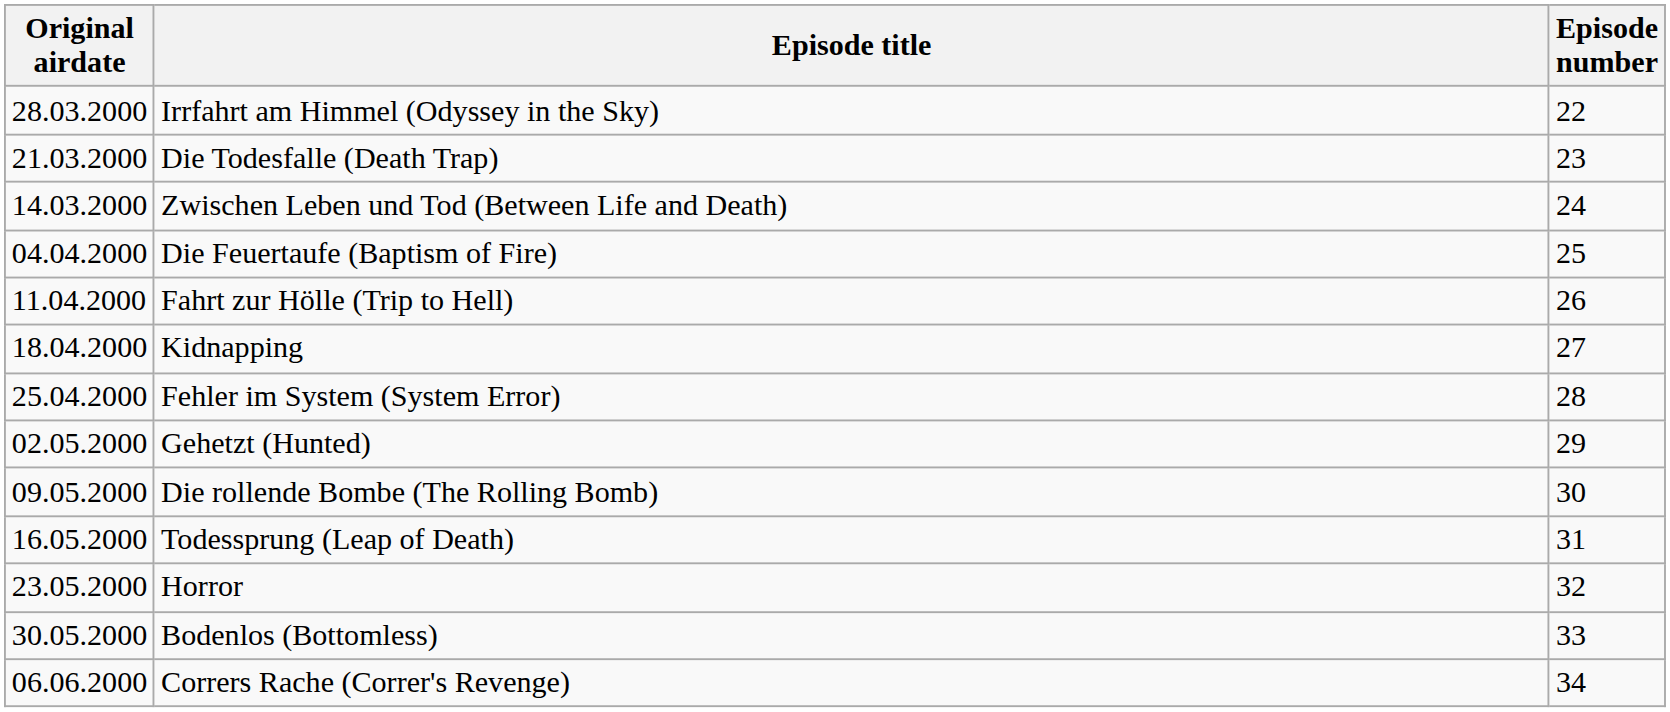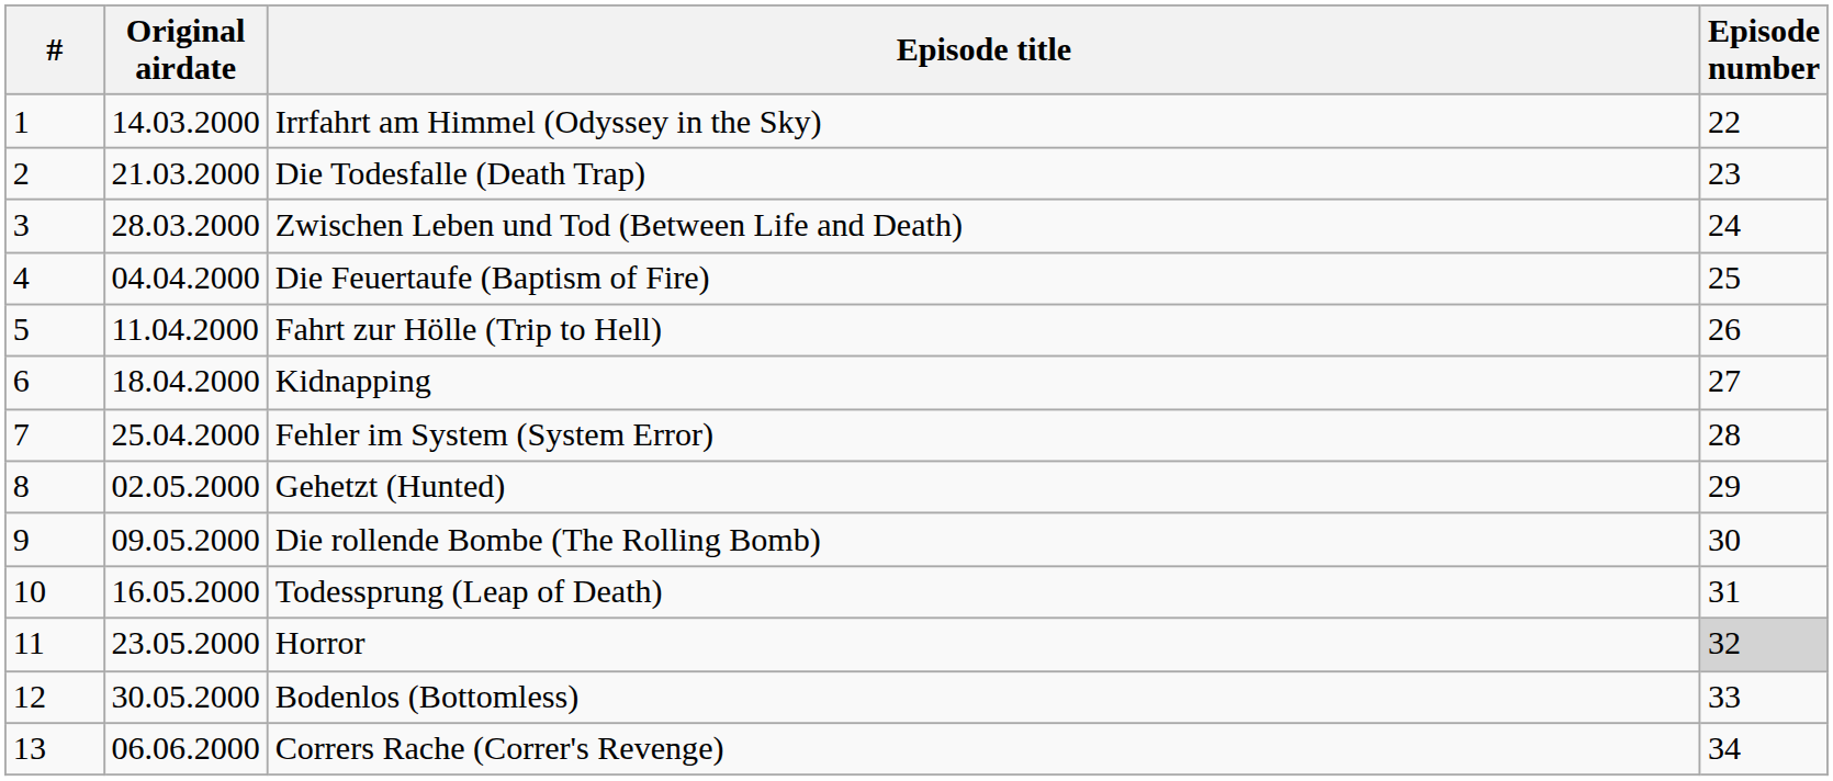+ column: # | 1 | 2 | 3 | 4 | 5 | 6 | 7 | 8 | 9 | 10 | 11 | 12 | 13
Irrfahrt am Himmel (Odyssey in the Sky) | Original airdate: 28.03.2000 -> 14.03.2000
Zwischen Leben und Tod (Between Life and Death) | Original airdate: 14.03.2000 -> 28.03.2000
Horror | Episode number: no background -> lightgrey background
